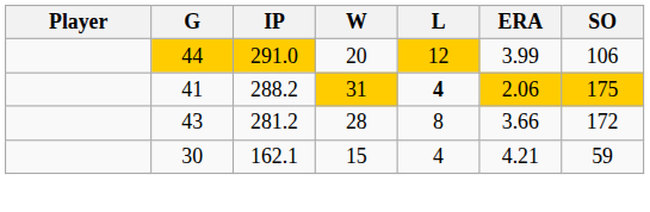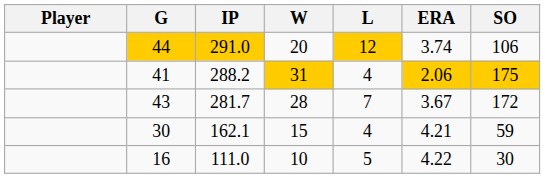44 | ERA: 3.99 -> 3.74
41 | L: bold -> normal
43 | IP: 281.2 -> 281.7
43 | L: 8 -> 7
43 | ERA: 3.66 -> 3.67
+ row: 16 | 111.0 | 10 | 5 | 4.22 | 30
